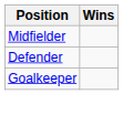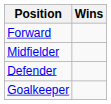+ row: Forward
